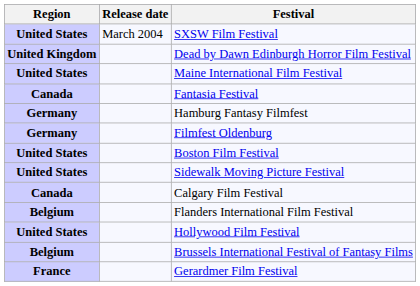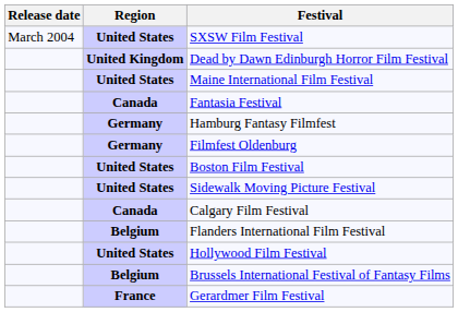columns swapped: Region <-> Release date
